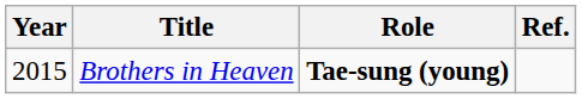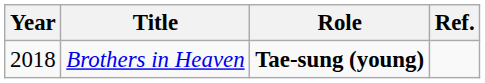Brothers in Heaven | Year: 2015 -> 2018
